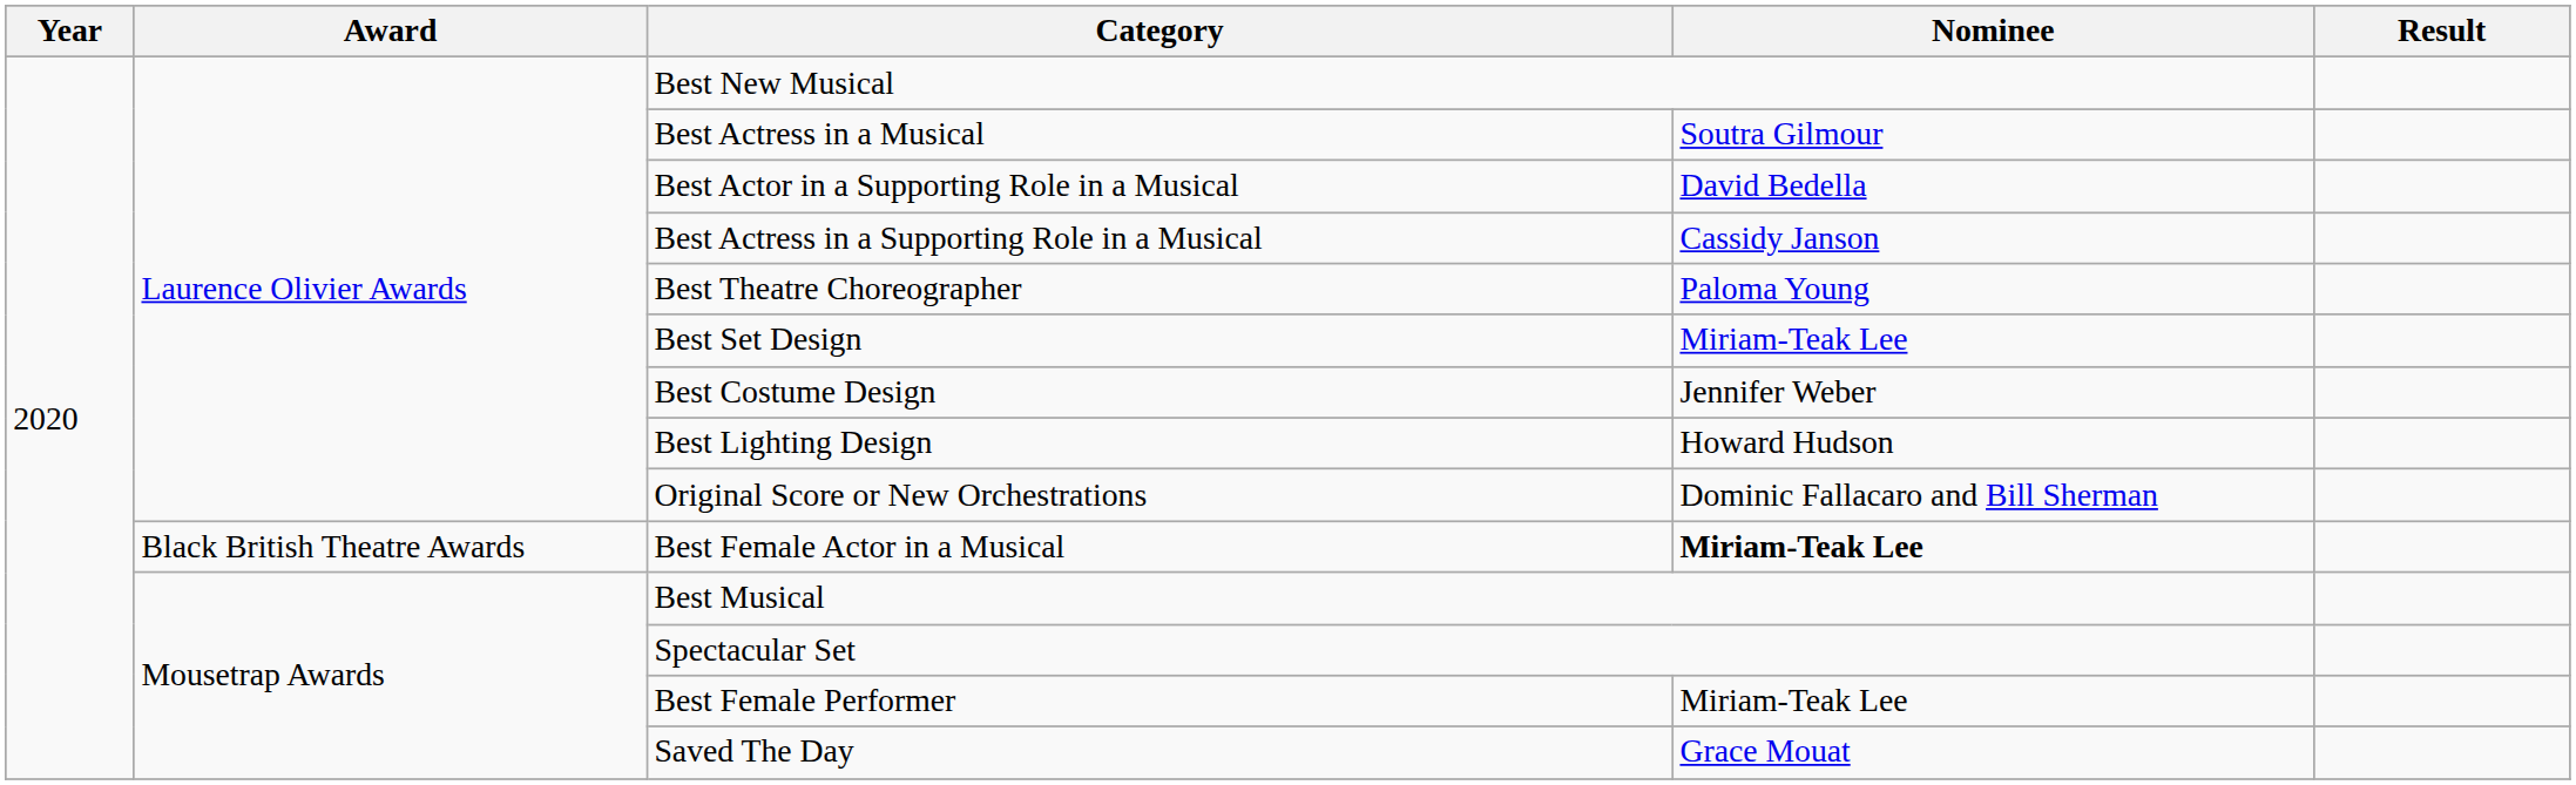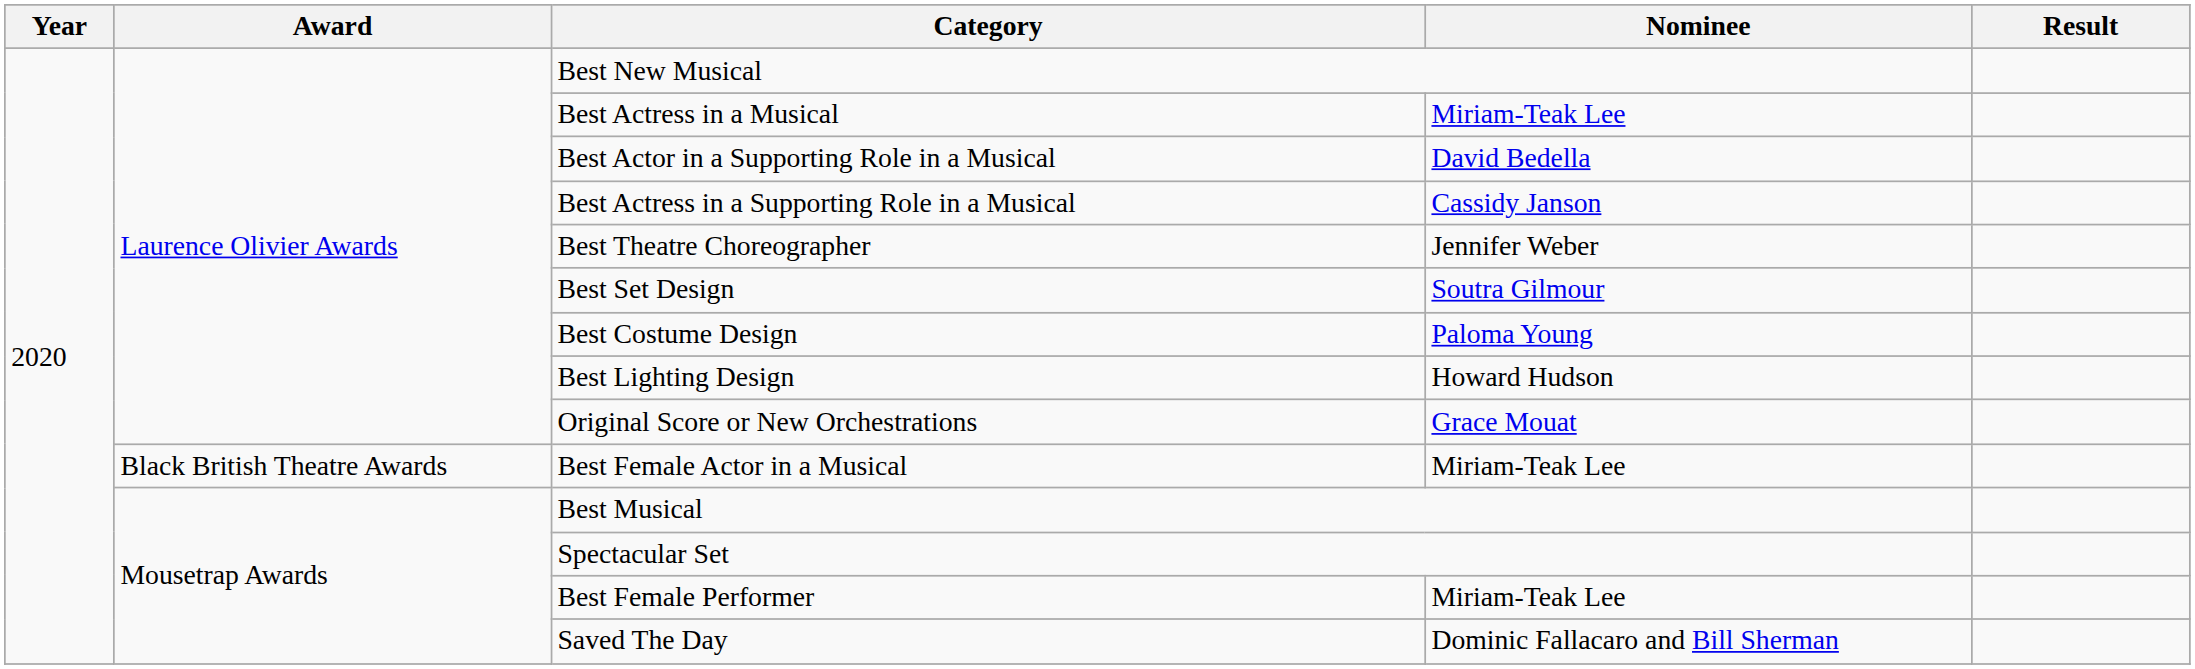Best Actress in a Musical | Nominee: Soutra Gilmour -> Miriam-Teak Lee
Best Theatre Choreographer | Nominee: Paloma Young -> Jennifer Weber
Best Set Design | Nominee: Miriam-Teak Lee -> Soutra Gilmour
Best Costume Design | Nominee: Jennifer Weber -> Paloma Young
Original Score or New Orchestrations | Nominee: Dominic Fallacaro and Bill Sherman -> Grace Mouat
Best Female Actor in a Musical | Nominee: bold -> normal
Saved The Day | Nominee: Grace Mouat -> Dominic Fallacaro and Bill Sherman
